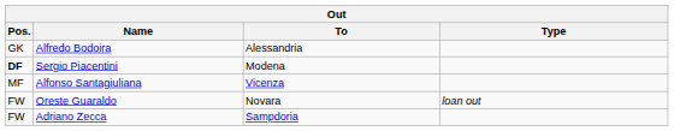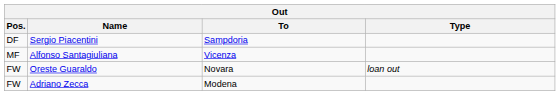- row: GK | Alfredo Bodoira | Alessandria
Sergio Piacentini | Pos.: bold -> normal
Sergio Piacentini | To: Modena -> Sampdoria
Adriano Zecca | To: Sampdoria -> Modena
